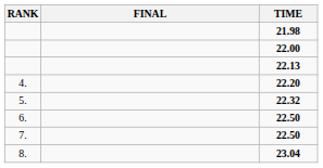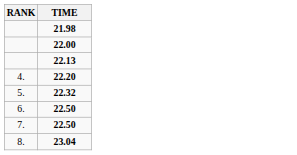- column: FINAL
